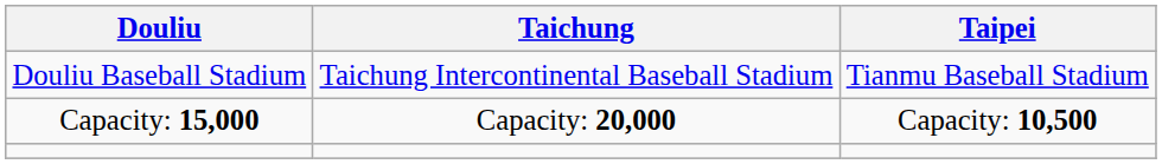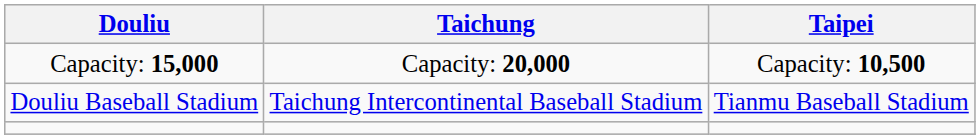rows swapped: Douliu Baseball Stadium <-> Capacity: 15,000
